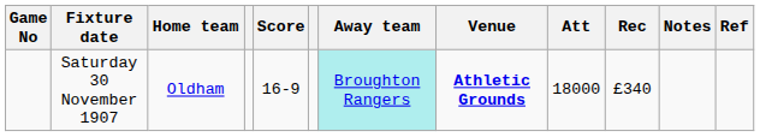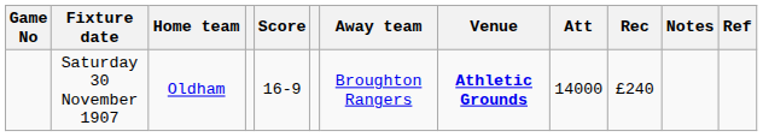Saturday 30 November 1907 | Away team: paleturquoise background -> no background
Saturday 30 November 1907 | Att: 18000 -> 14000
Saturday 30 November 1907 | Rec: £340 -> £240
